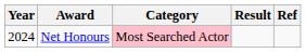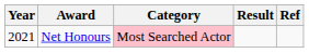Net Honours | Year: 2024 -> 2021
